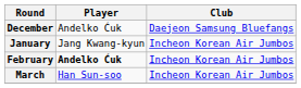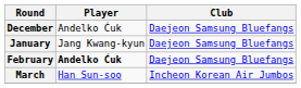January | Club: Incheon Korean Air Jumbos -> Daejeon Samsung Bluefangs
February | Club: Incheon Korean Air Jumbos -> Daejeon Samsung Bluefangs
